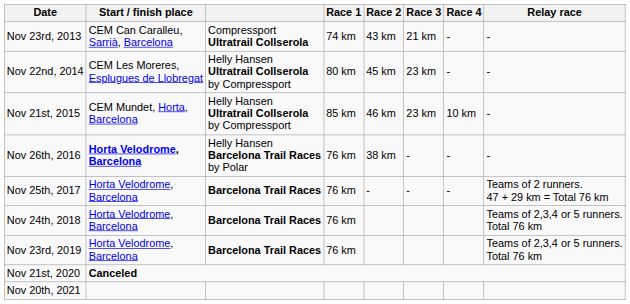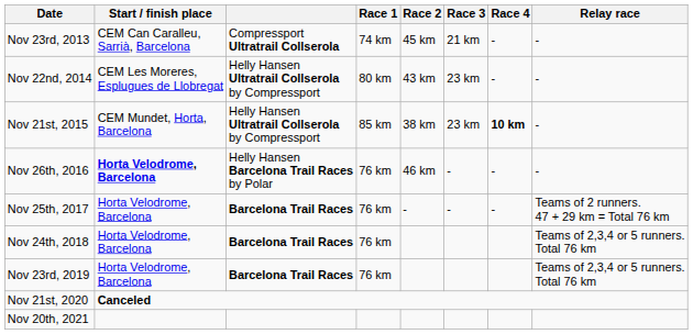Nov 23rd, 2013 | Race 2: 43 km -> 45 km
Nov 22nd, 2014 | Race 2: 45 km -> 43 km
Nov 21st, 2015 | Race 2: 46 km -> 38 km
Nov 21st, 2015 | Race 4: normal -> bold
Nov 26th, 2016 | Race 2: 38 km -> 46 km
